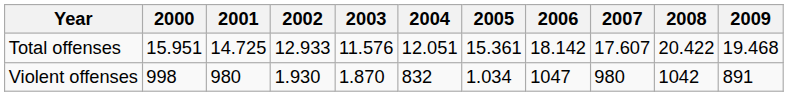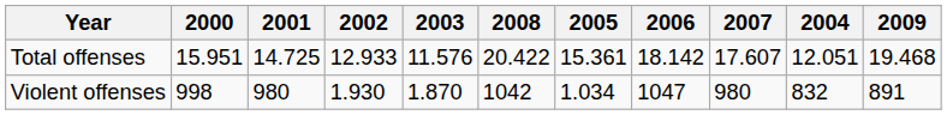columns swapped: 2004 <-> 2008
